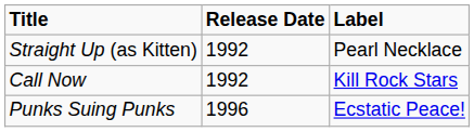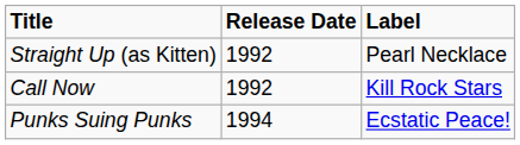Punks Suing Punks | Release Date: 1996 -> 1994
